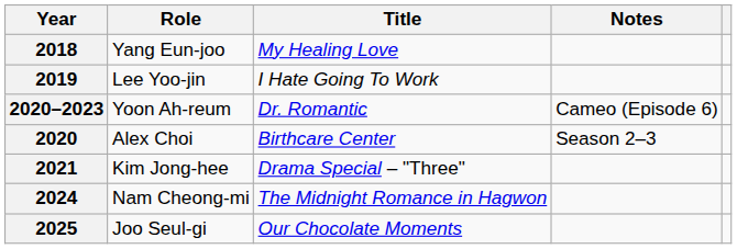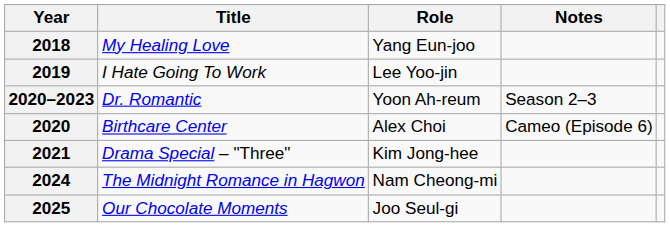columns swapped: Title <-> Role
2020–2023 | Notes: Cameo (Episode 6) -> Season 2–3
2020 | Notes: Season 2–3 -> Cameo (Episode 6)
